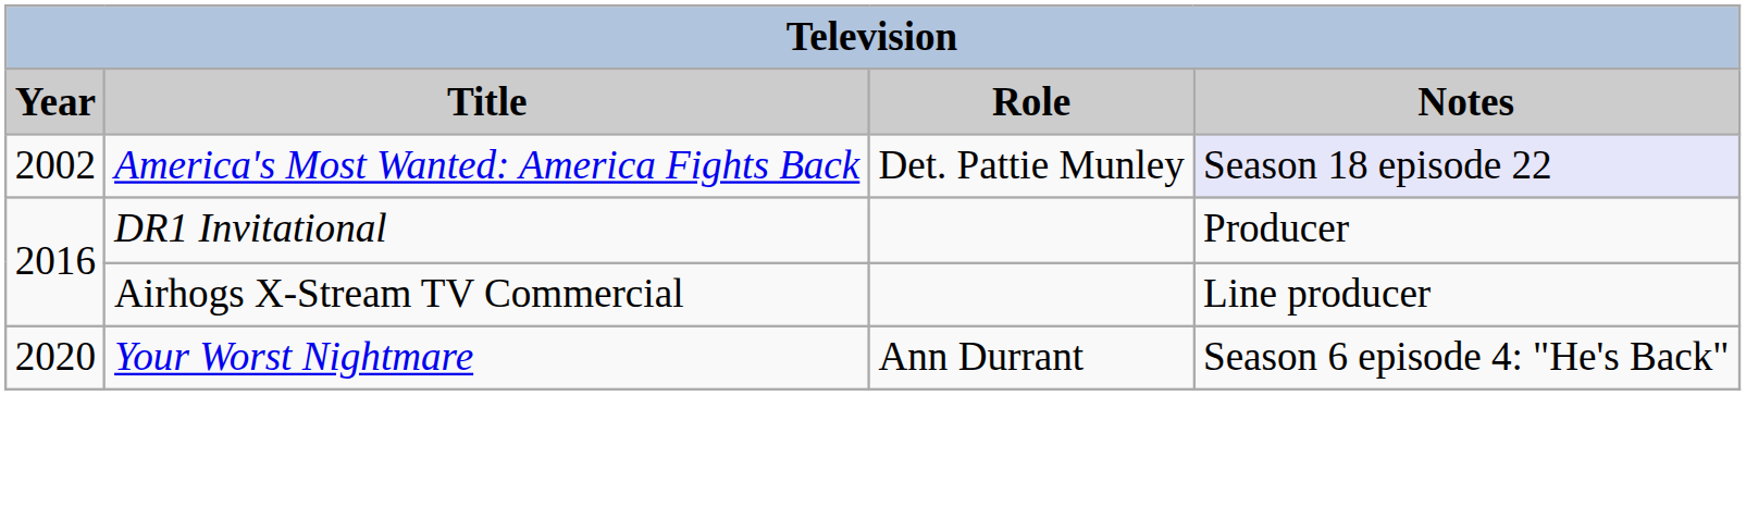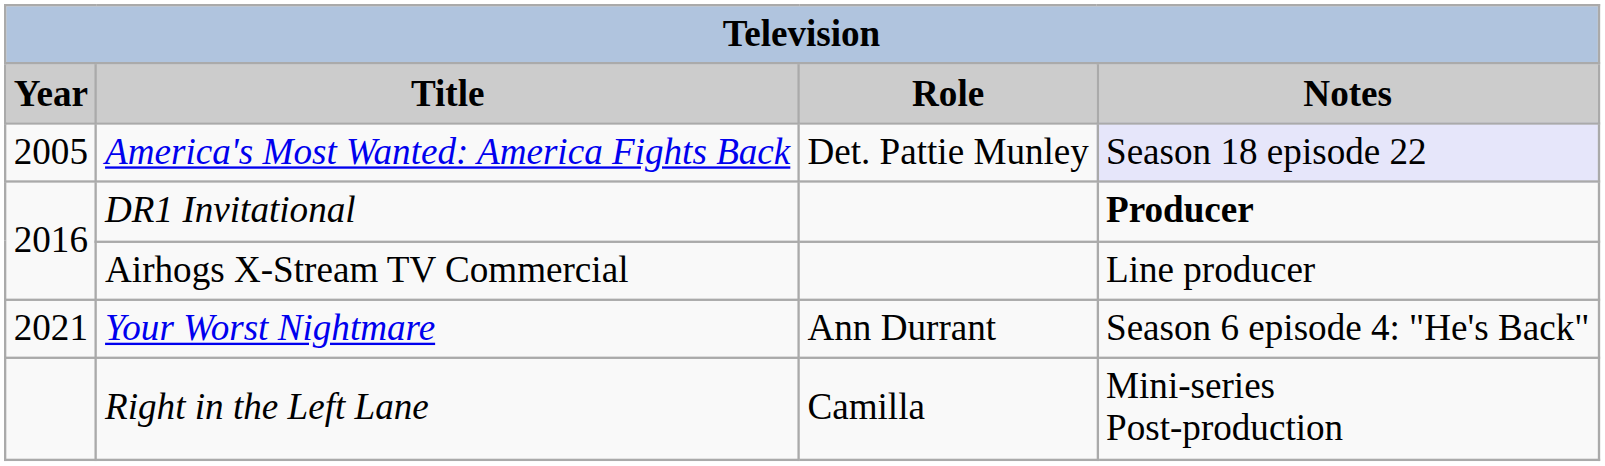America's Most Wanted: America Fights Back | Year: 2002 -> 2005
DR1 Invitational | Notes: normal -> bold
Your Worst Nightmare | Year: 2020 -> 2021
+ row: Right in the Left Lane | Camilla | Mini-series Post-production
